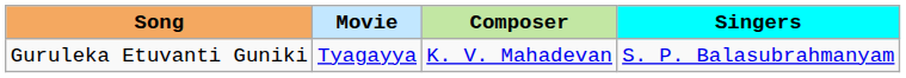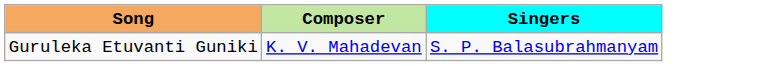- column: Movie | Tyagayya
